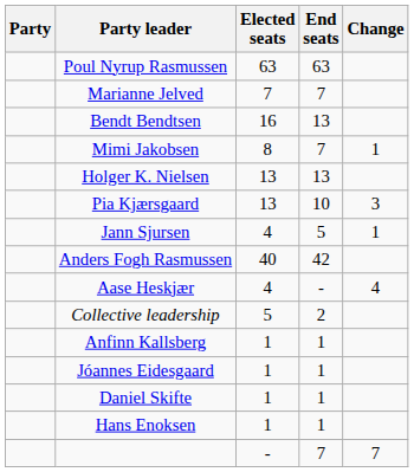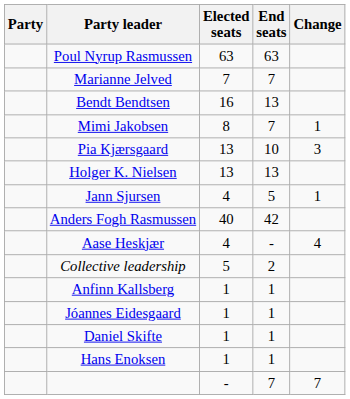rows swapped: Holger K. Nielsen <-> Pia Kjærsgaard
